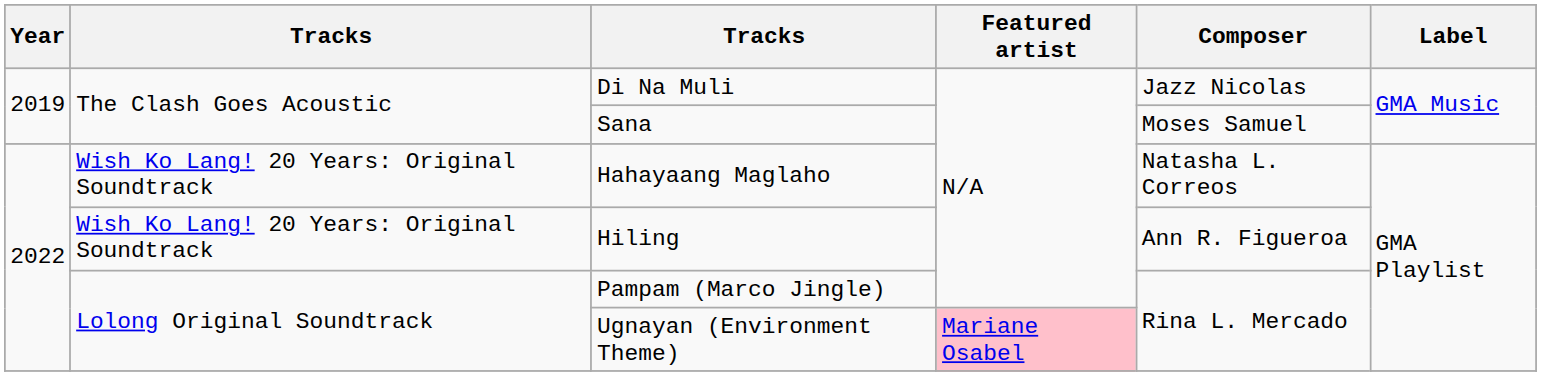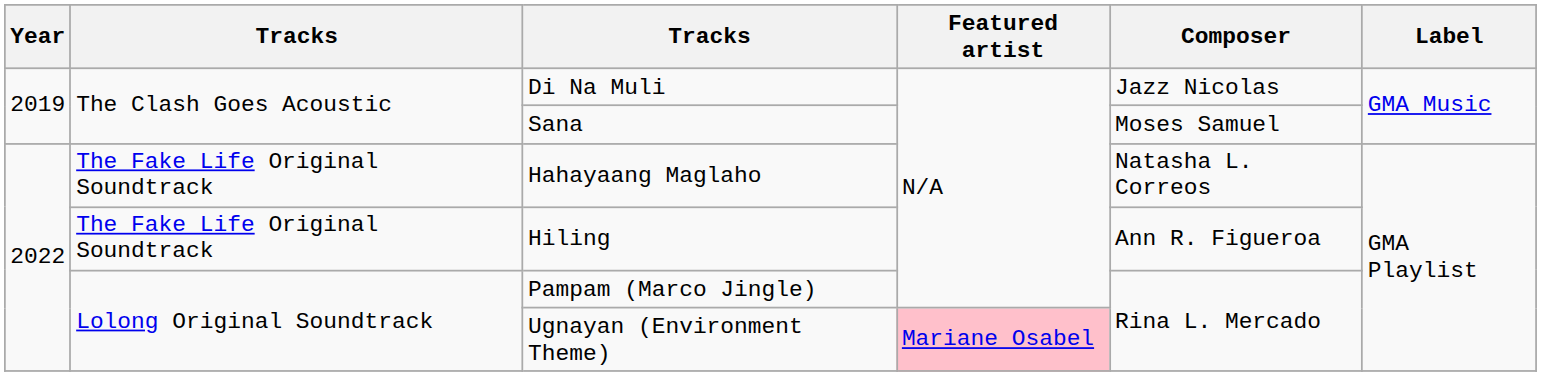Hahayaang Maglaho | column 2: Wish Ko Lang! 20 Years: Original Soundtrack -> The Fake Life Original Soundtrack
Hiling | column 2: Wish Ko Lang! 20 Years: Original Soundtrack -> The Fake Life Original Soundtrack
